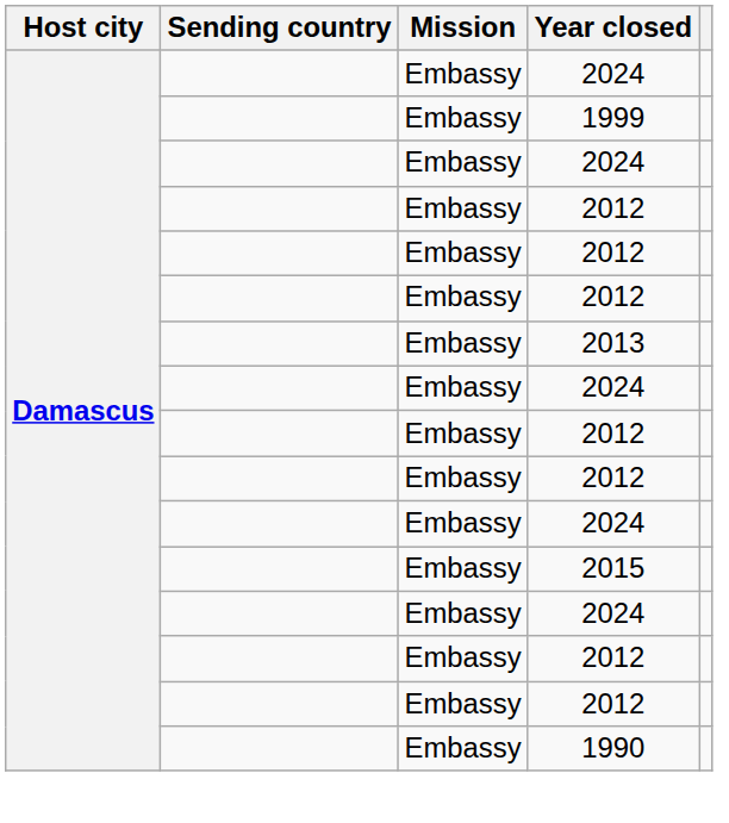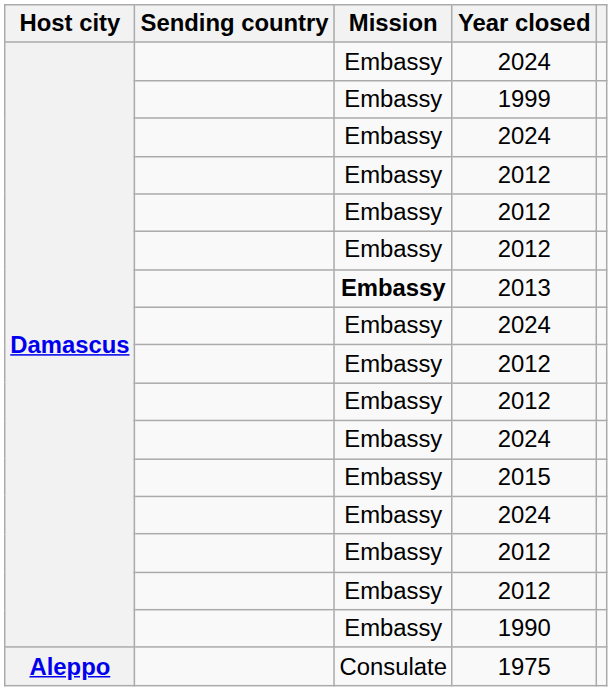2013 | Mission: normal -> bold
+ row: Aleppo | Consulate | 1975
